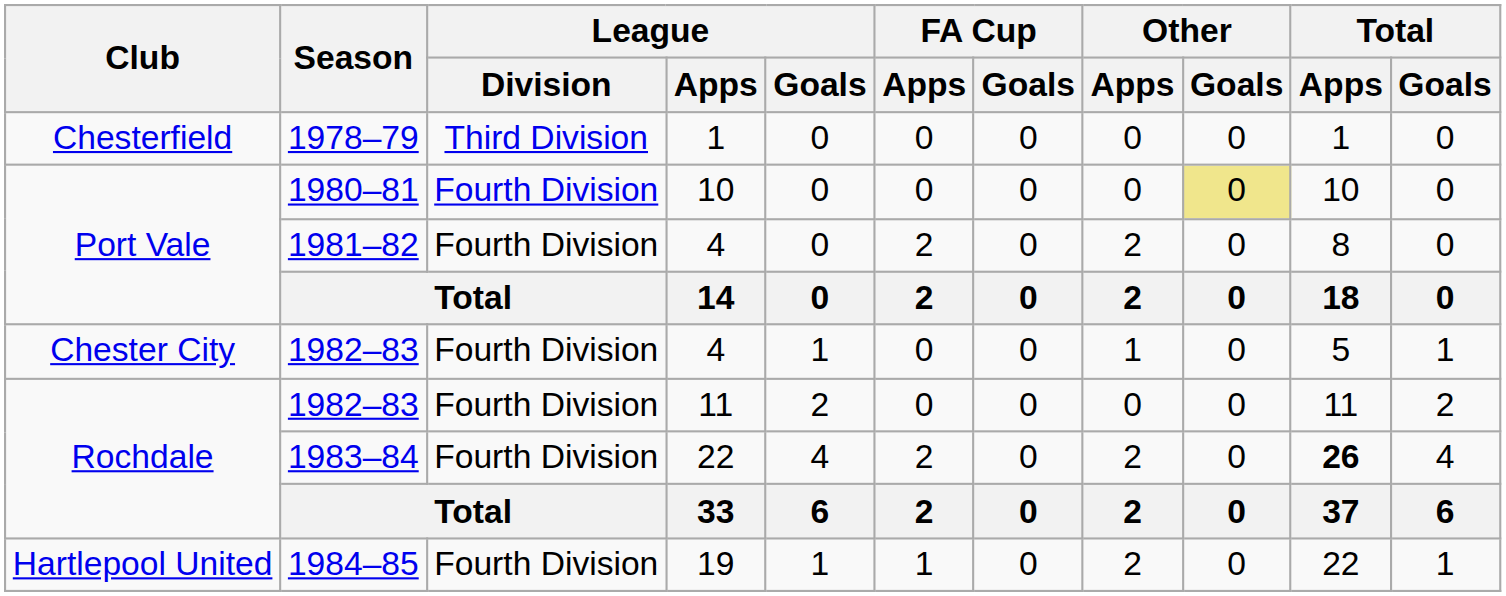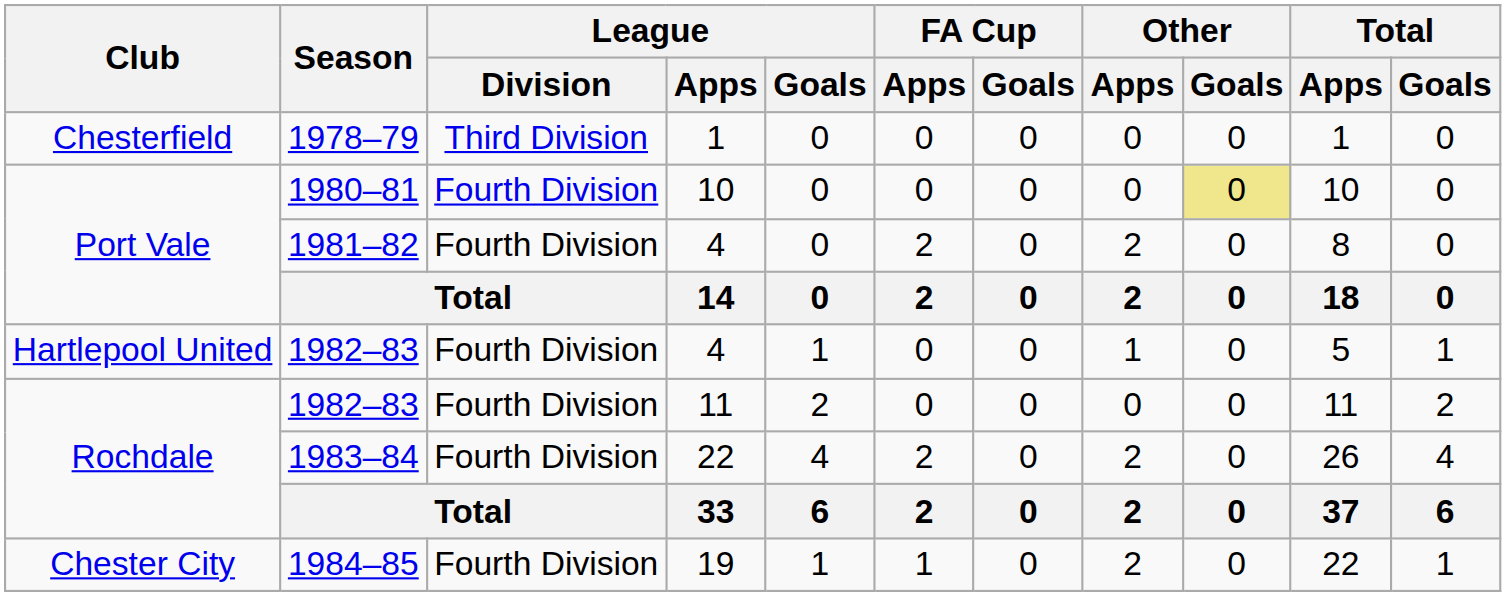1982–83 / 4 | Club: Chester City -> Hartlepool United
1983–84 | Total / Apps: bold -> normal
1984–85 | Club: Hartlepool United -> Chester City
